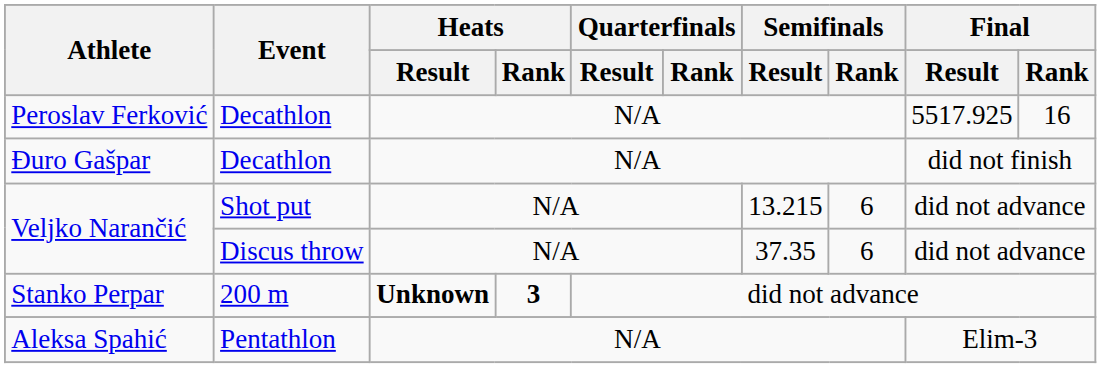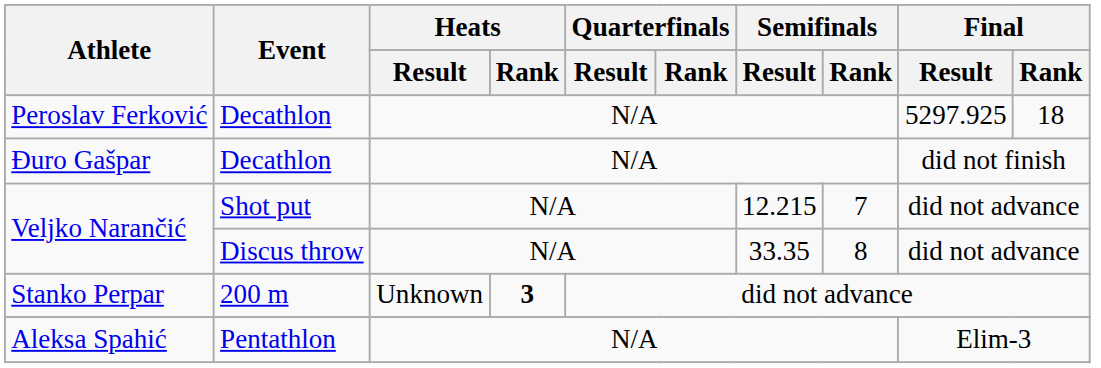Peroslav Ferković | Final / Result: 5517.925 -> 5297.925
Peroslav Ferković | Final / Rank: 16 -> 18
Veljko Narančić / Shot put | Semifinals / Result: 13.215 -> 12.215
Veljko Narančić / Shot put | Semifinals / Rank: 6 -> 7
Veljko Narančić / Discus throw | Semifinals / Result: 37.35 -> 33.35
Veljko Narančić / Discus throw | Semifinals / Rank: 6 -> 8
Stanko Perpar | Heats / Result: bold -> normal
